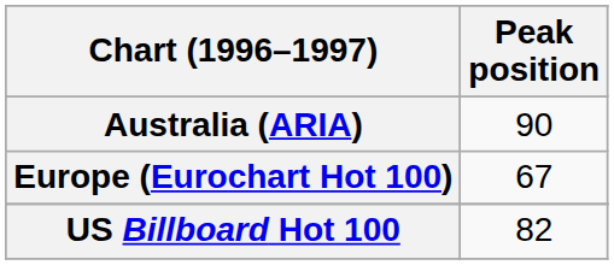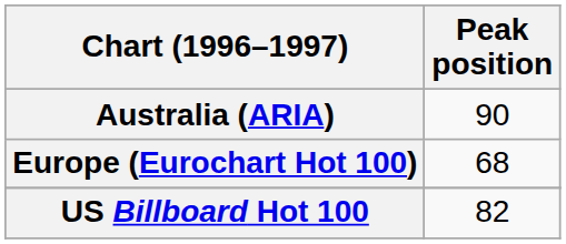Europe (Eurochart Hot 100) | Peak position: 67 -> 68
